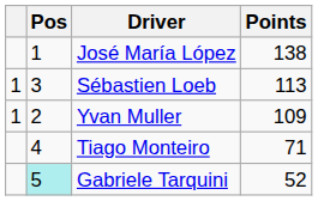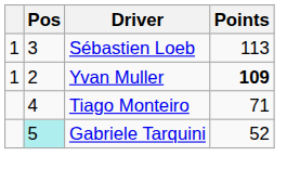- row: 1 | José María López | 138
Yvan Muller | Points: normal -> bold
